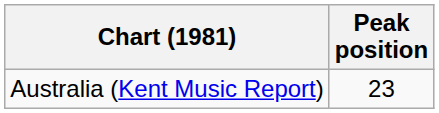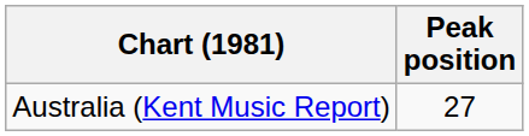Australia (Kent Music Report) | Peak position: 23 -> 27
